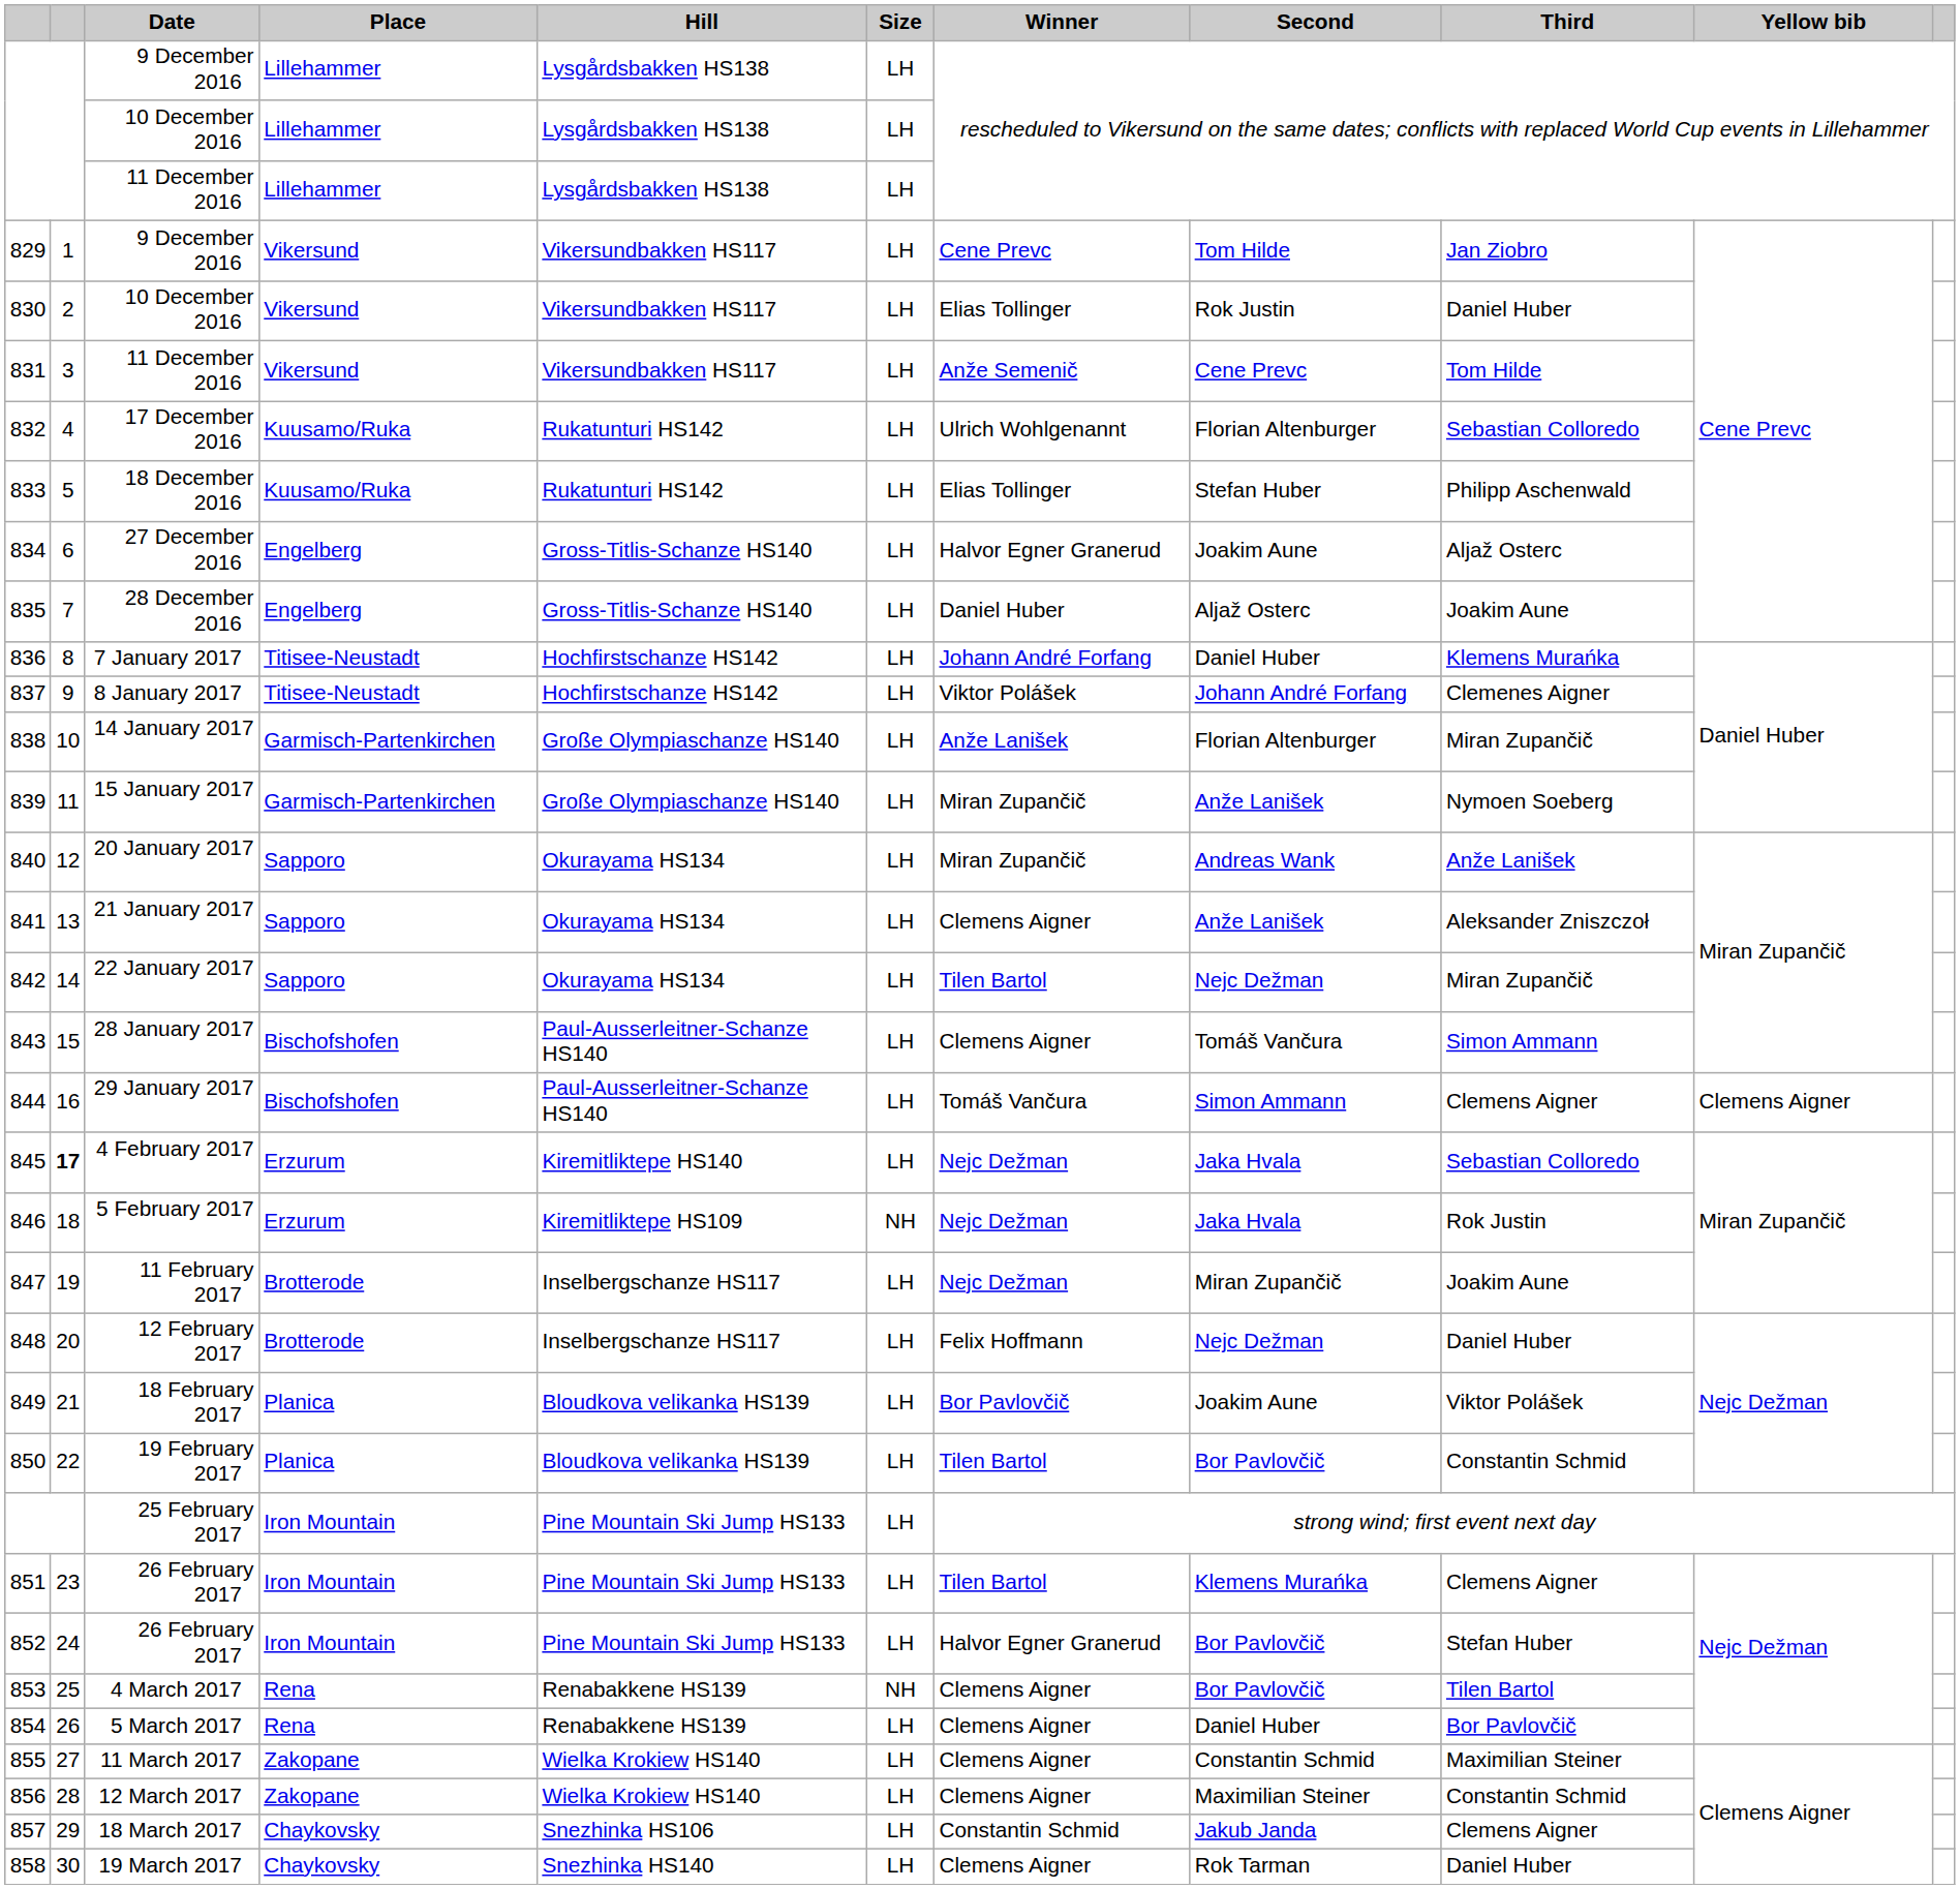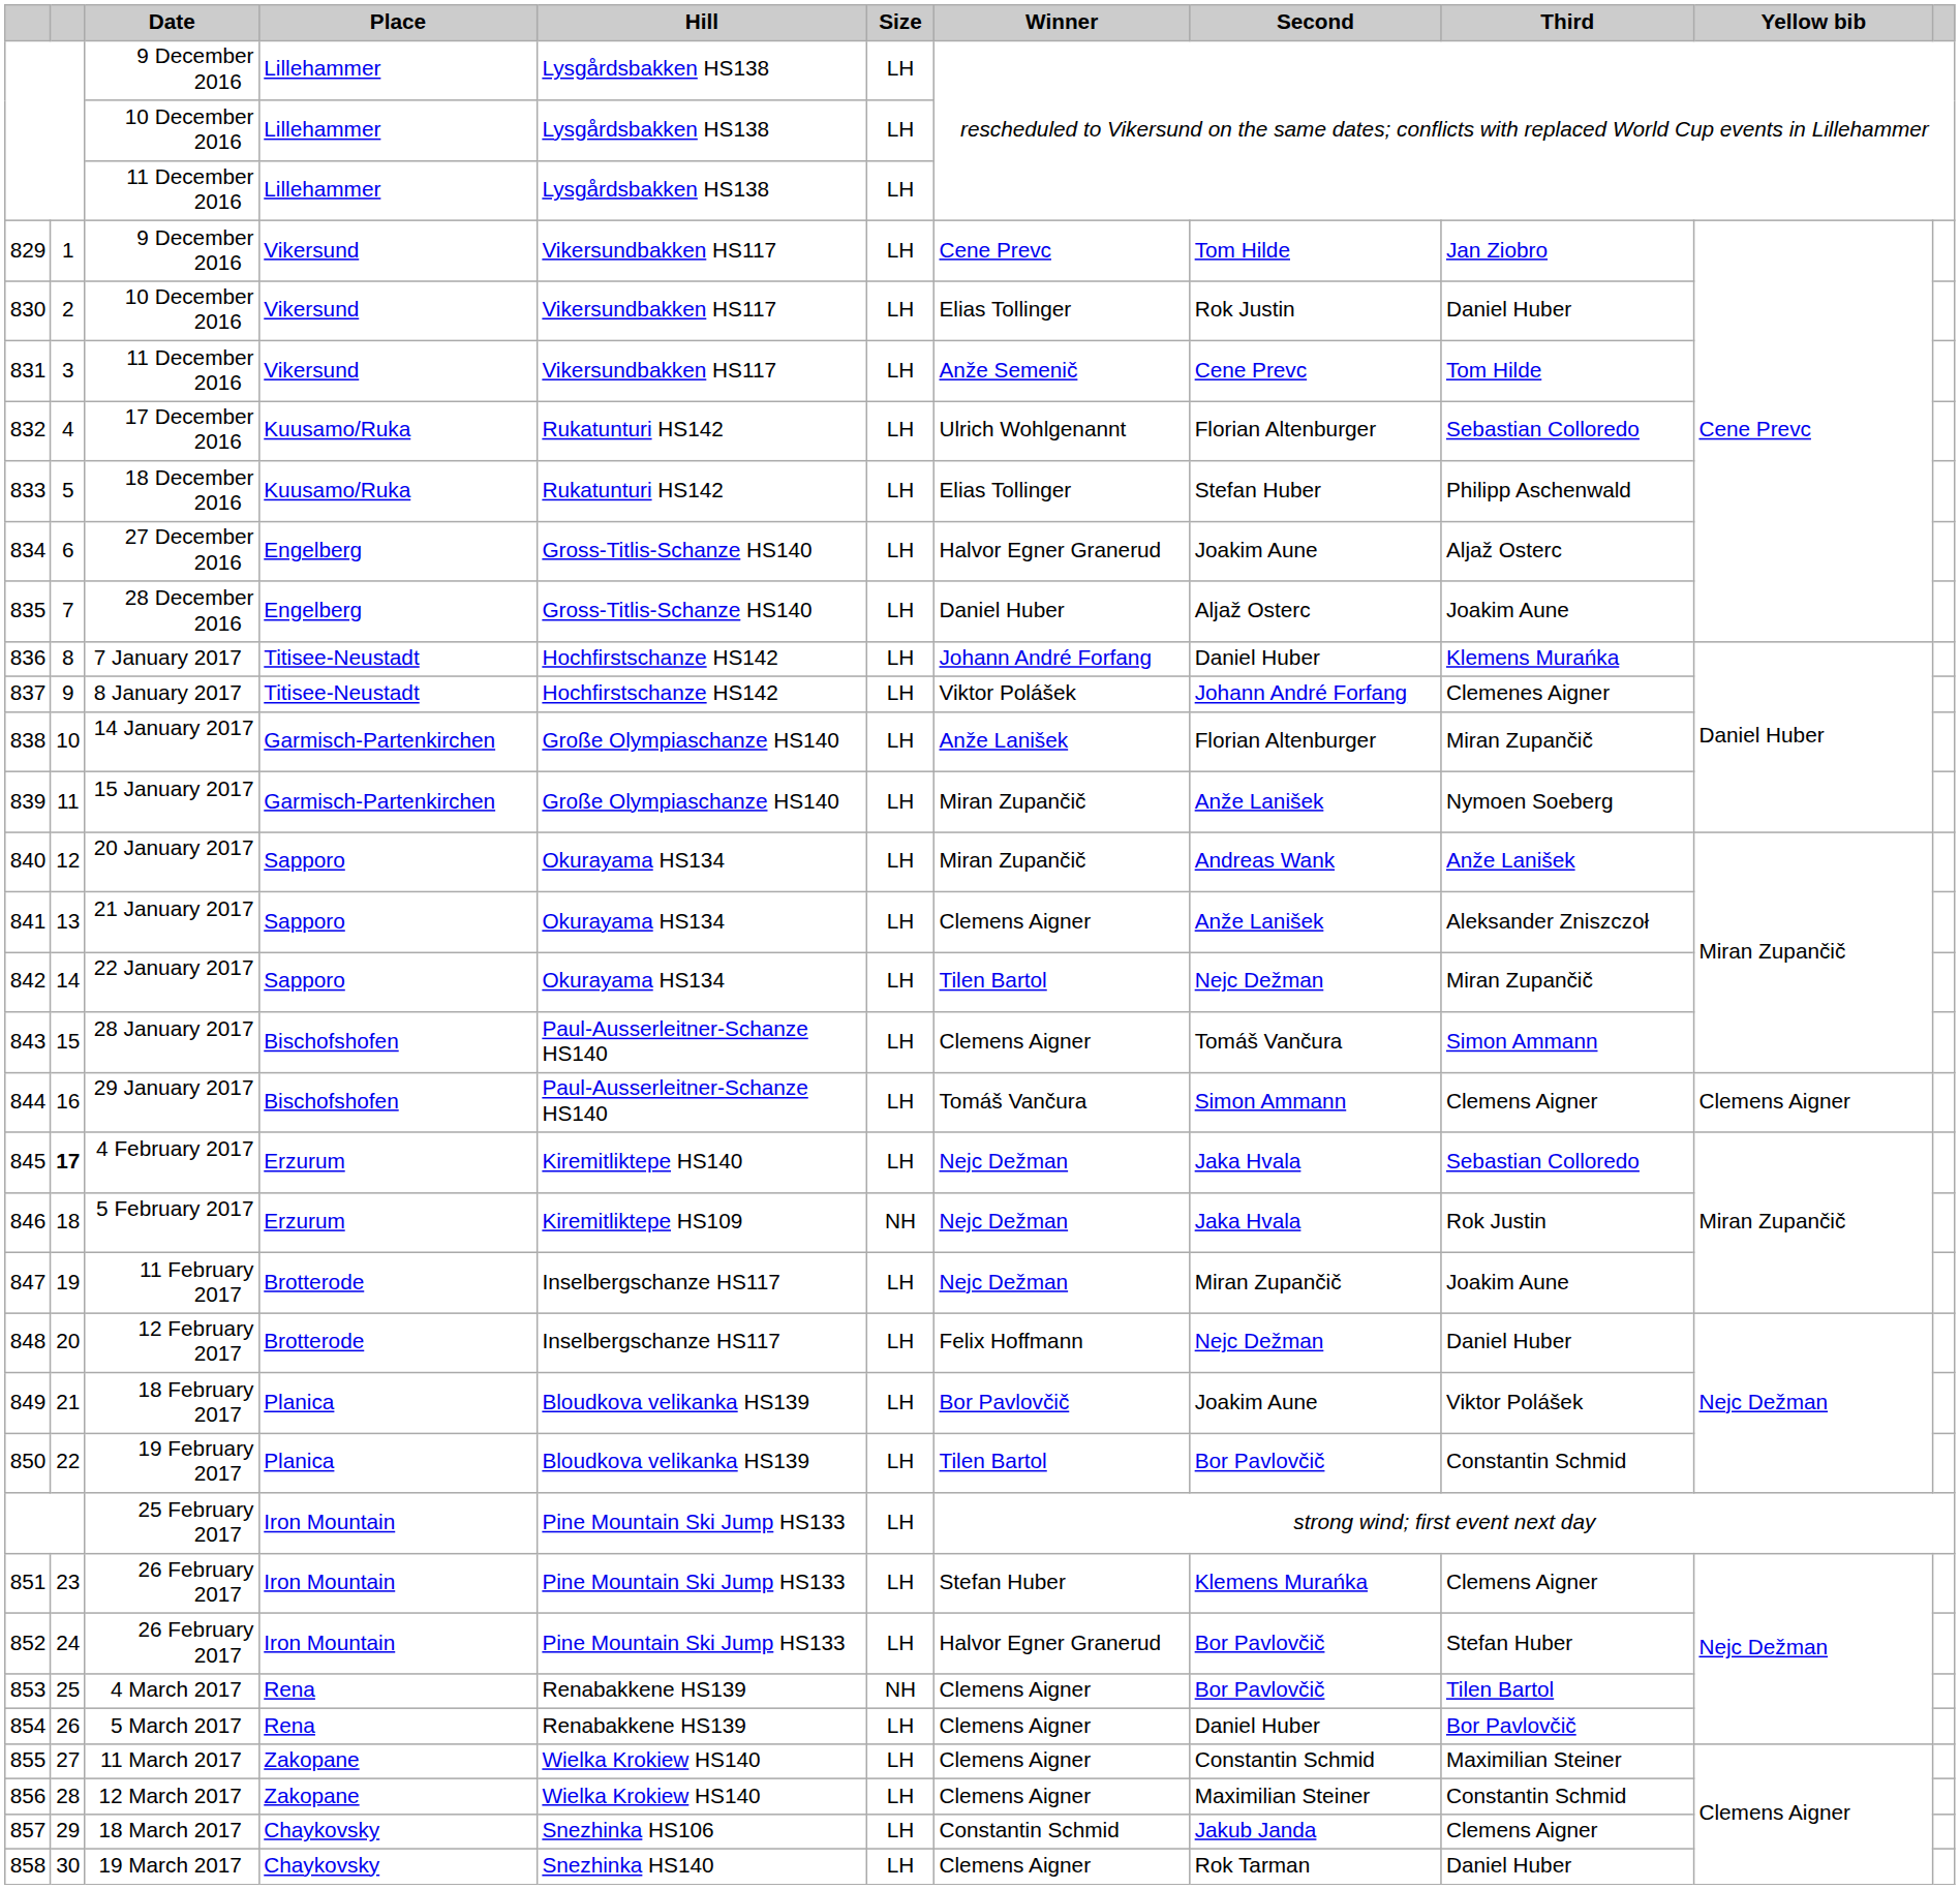851 | Winner: Tilen Bartol -> Stefan Huber
